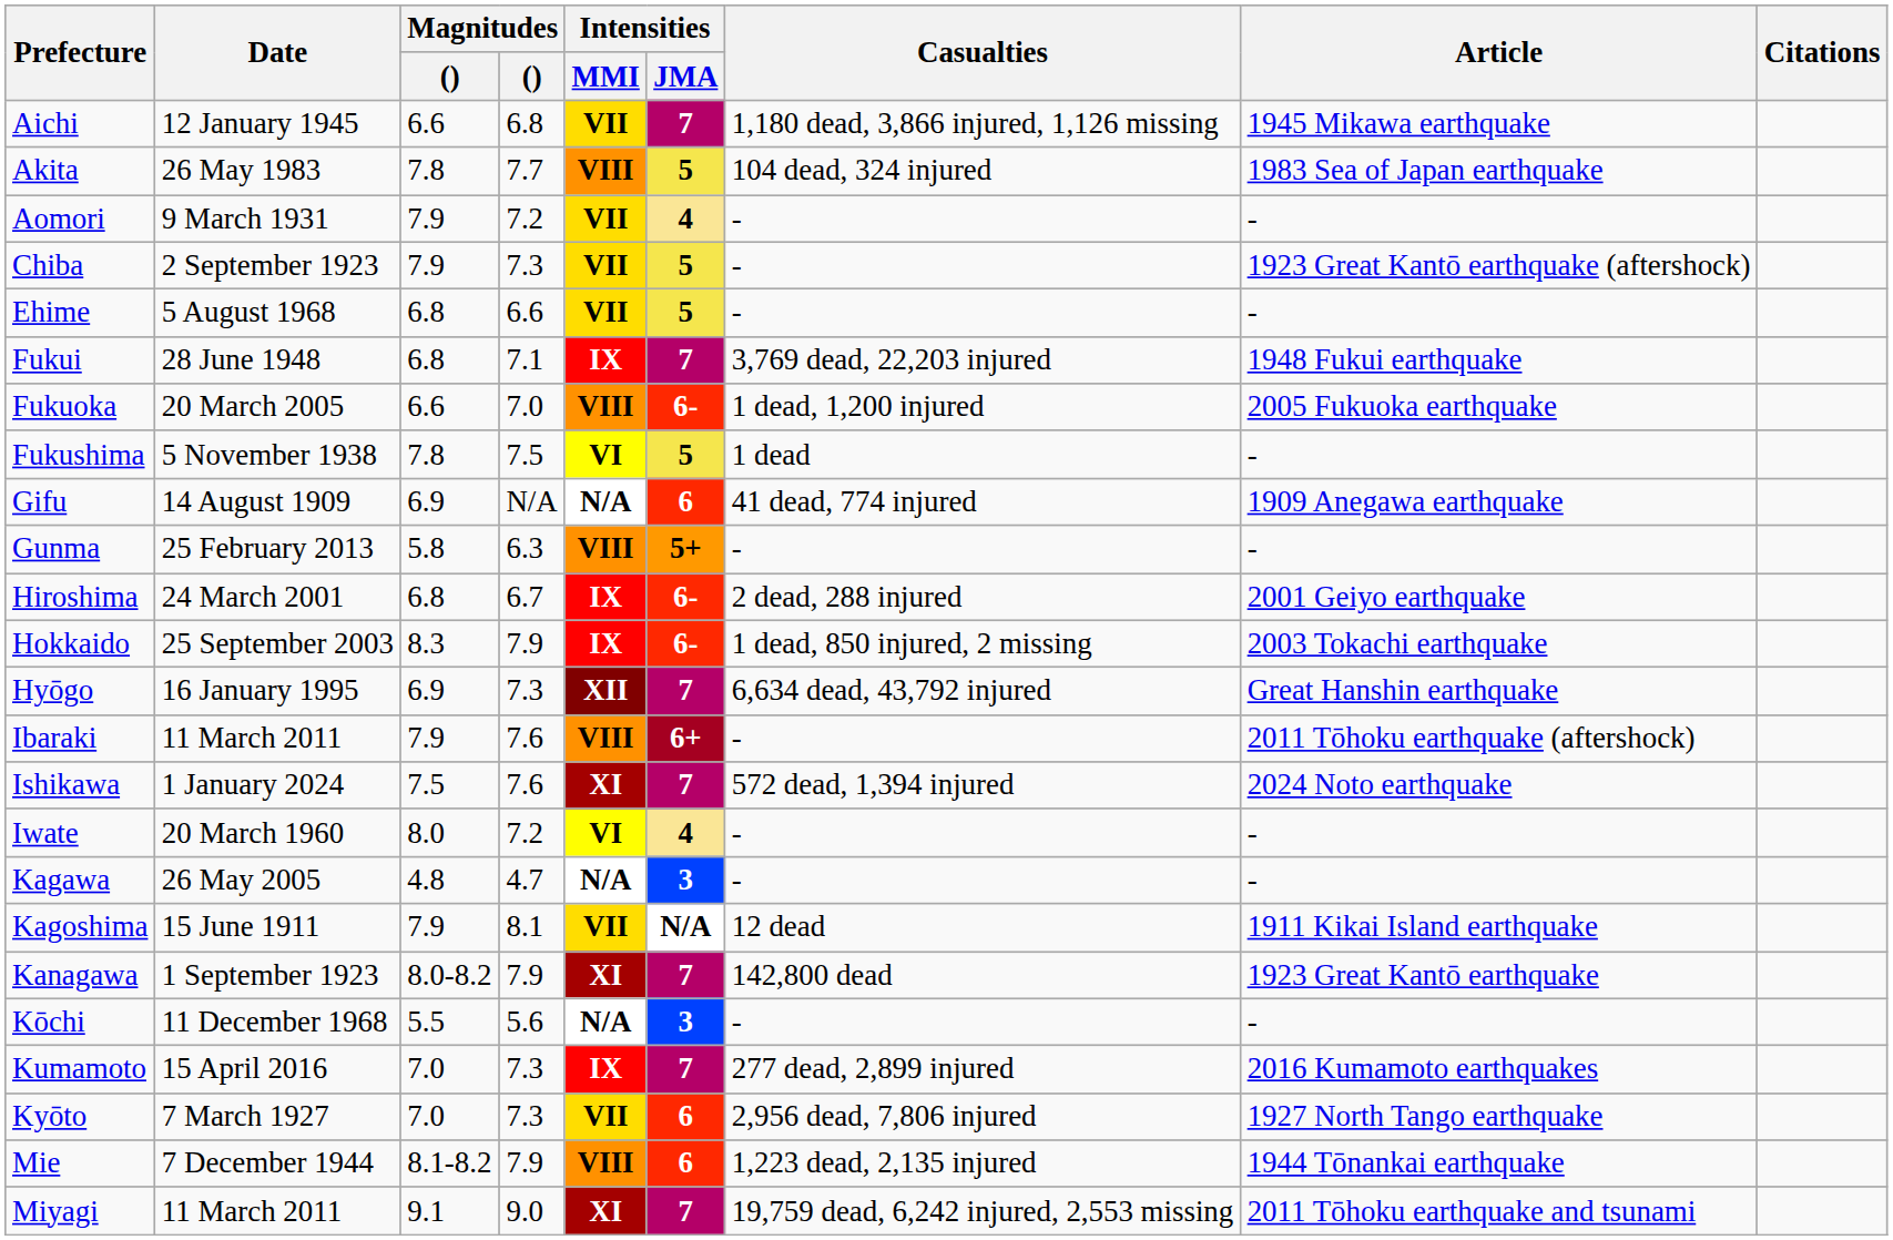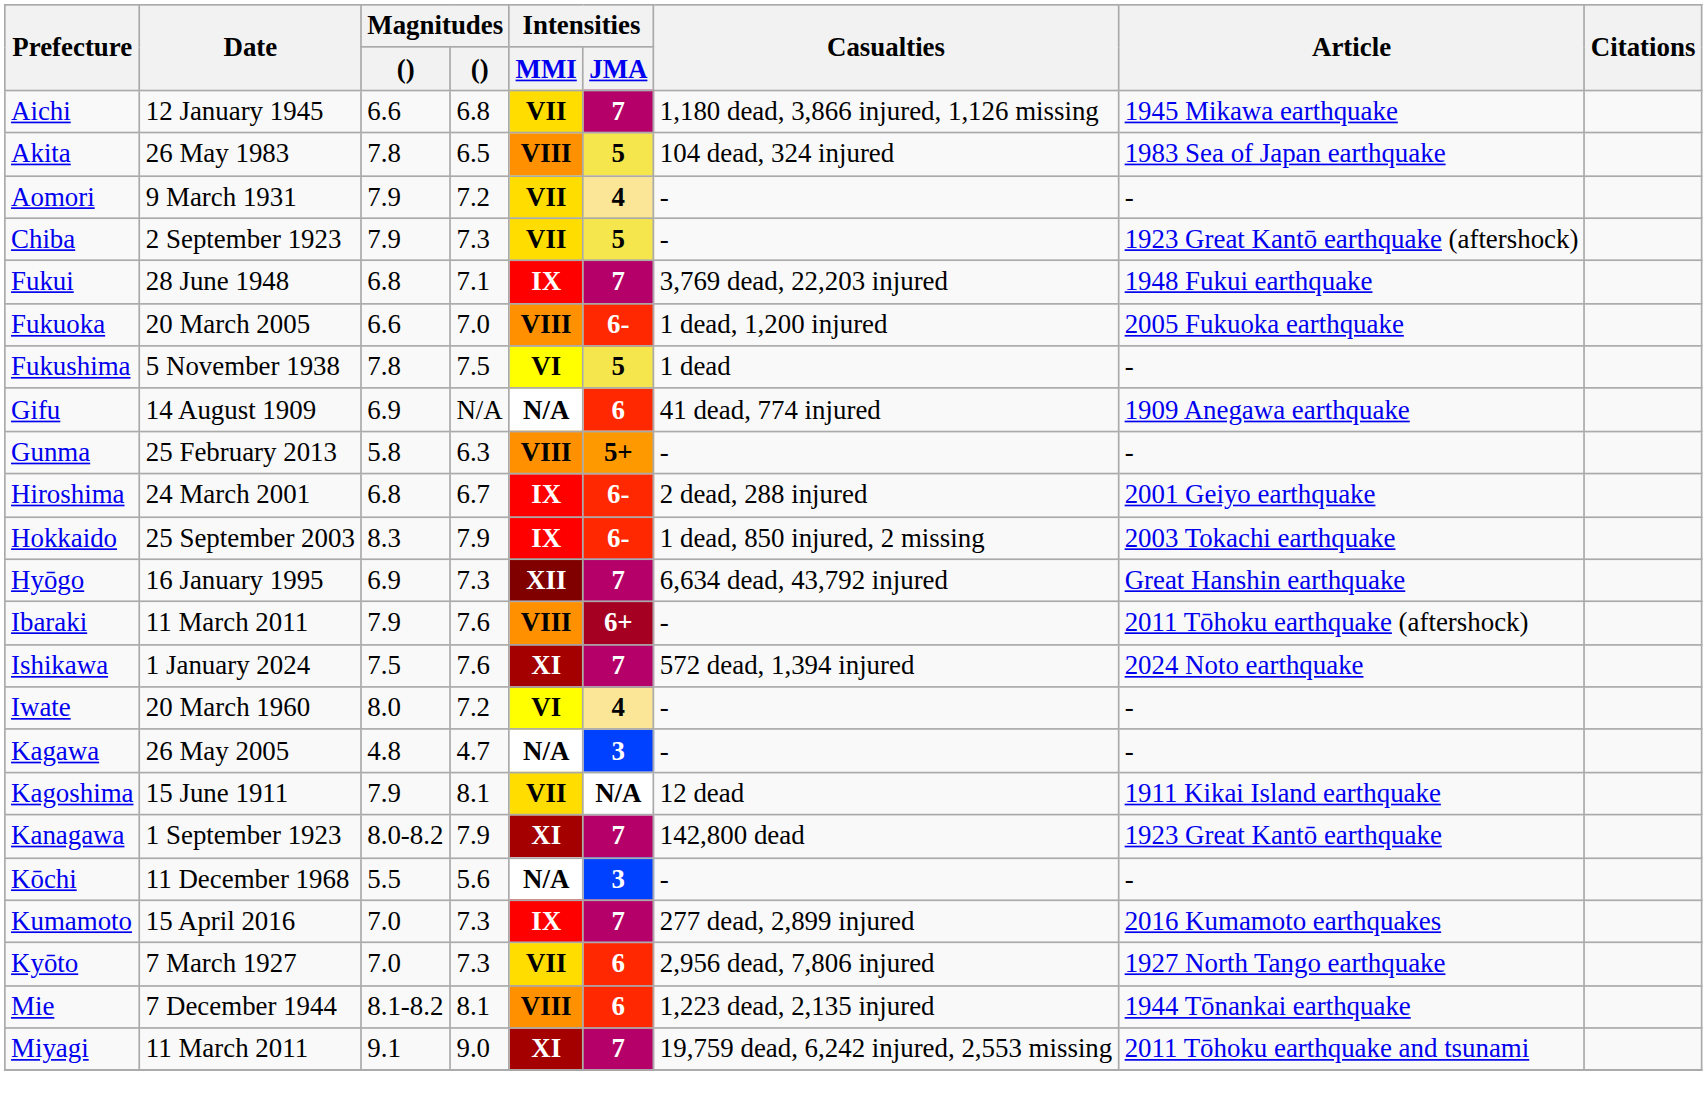Akita | column 4: 7.7 -> 6.5
- row: Ehime | 5 August 1968 | 6.8 | 6.6 | VII | 5 | - | -
Mie | column 4: 7.9 -> 8.1
